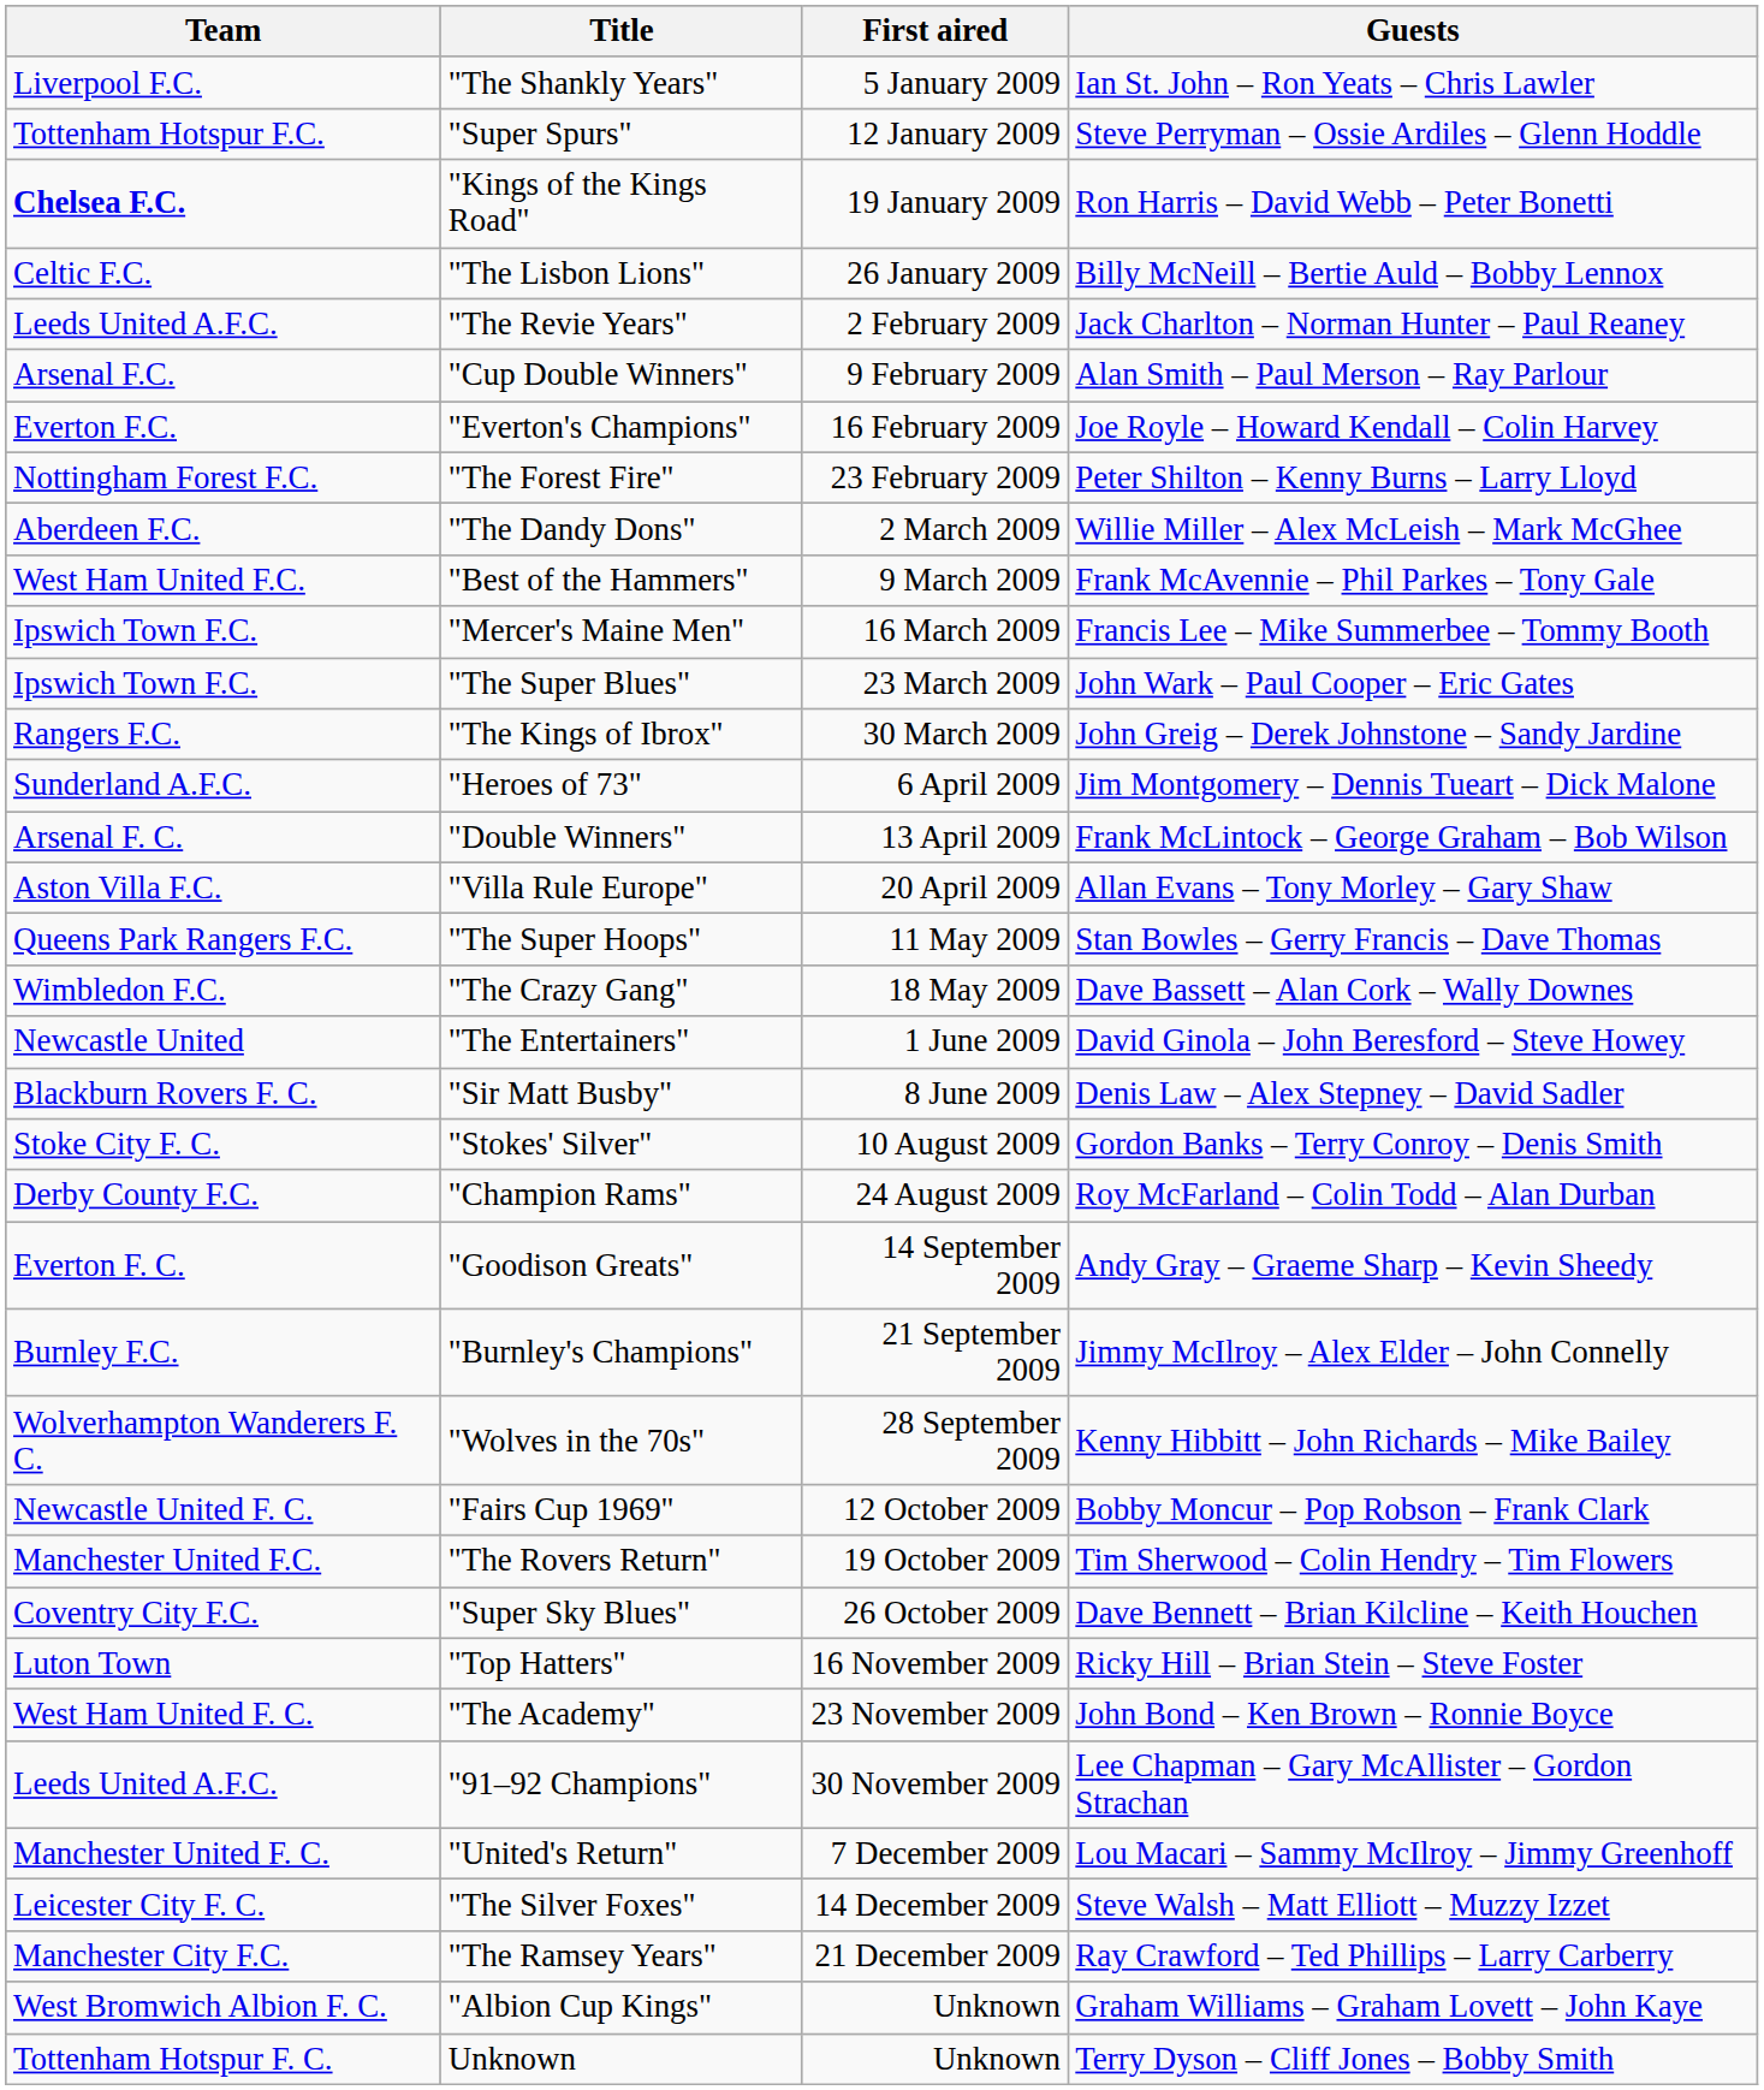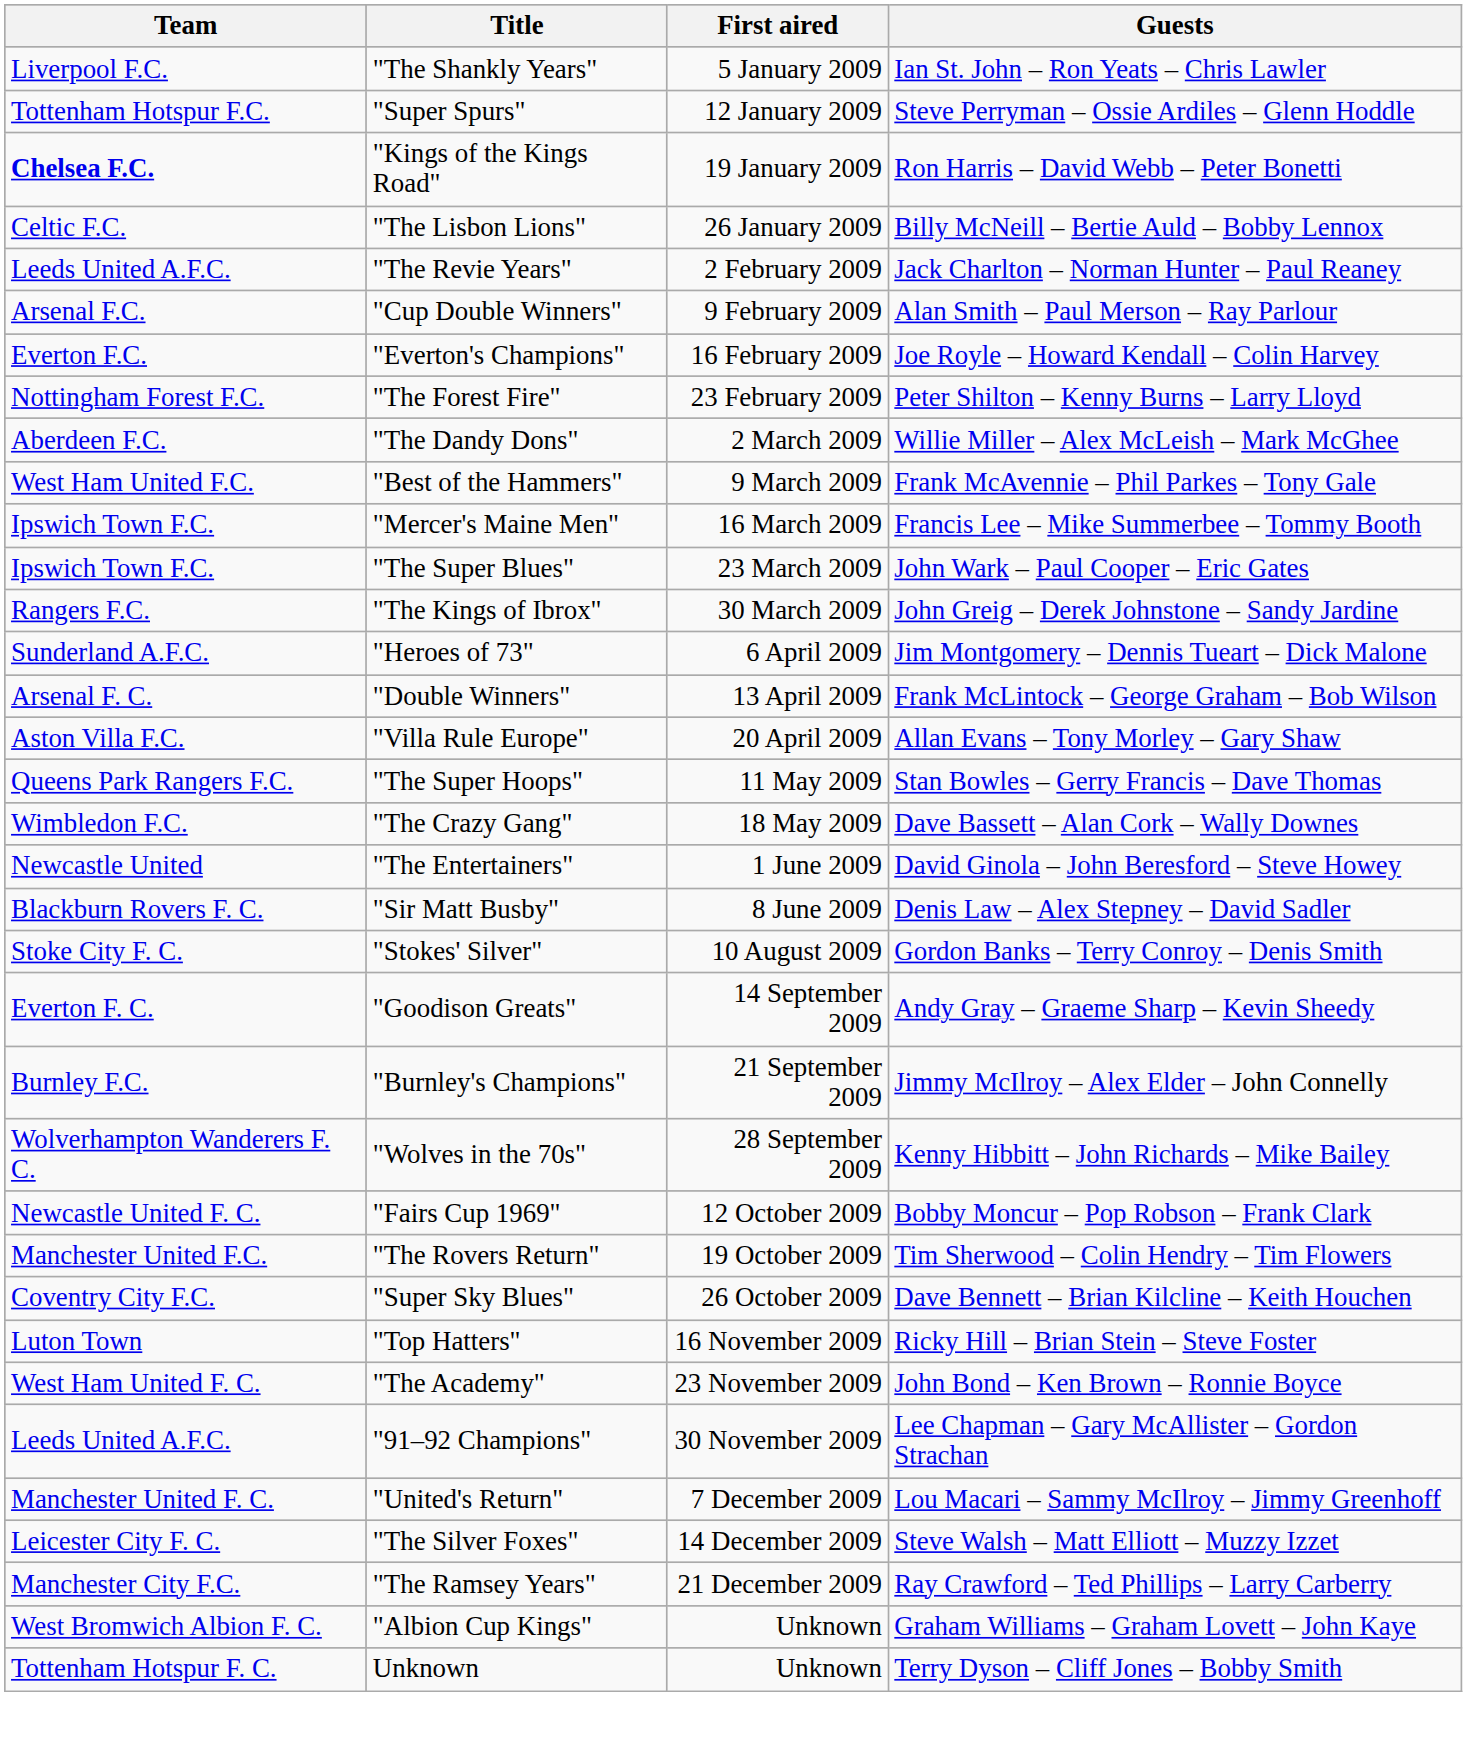- row: Derby County F.C. | "Champion Rams" | 24 August 2009 | Roy McFarland – Colin Todd – Alan Durban
